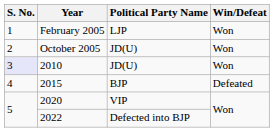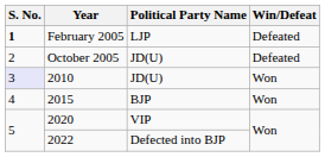February 2005 | S. No.: normal -> bold
February 2005 | Win/Defeat: Won -> Defeated
October 2005 | Win/Defeat: Won -> Defeated
2015 | Win/Defeat: Defeated -> Won
